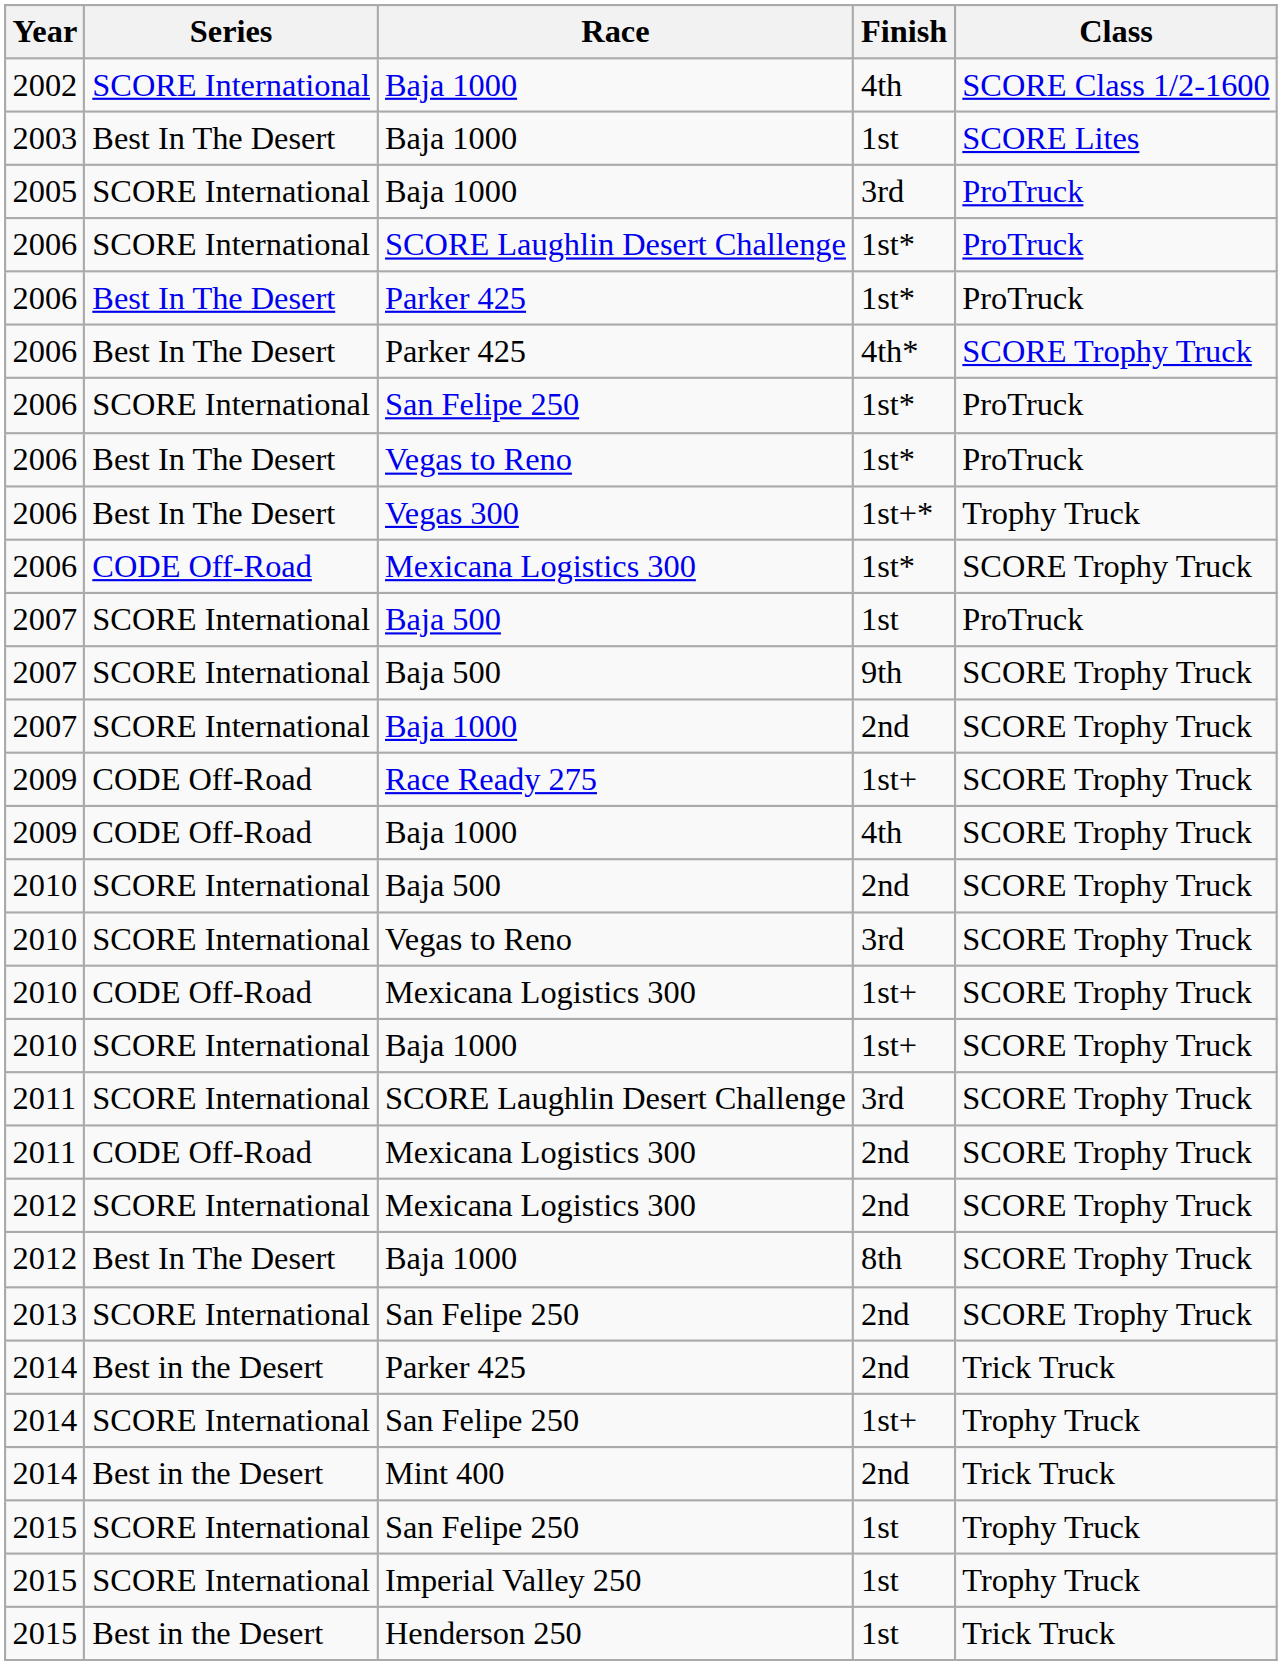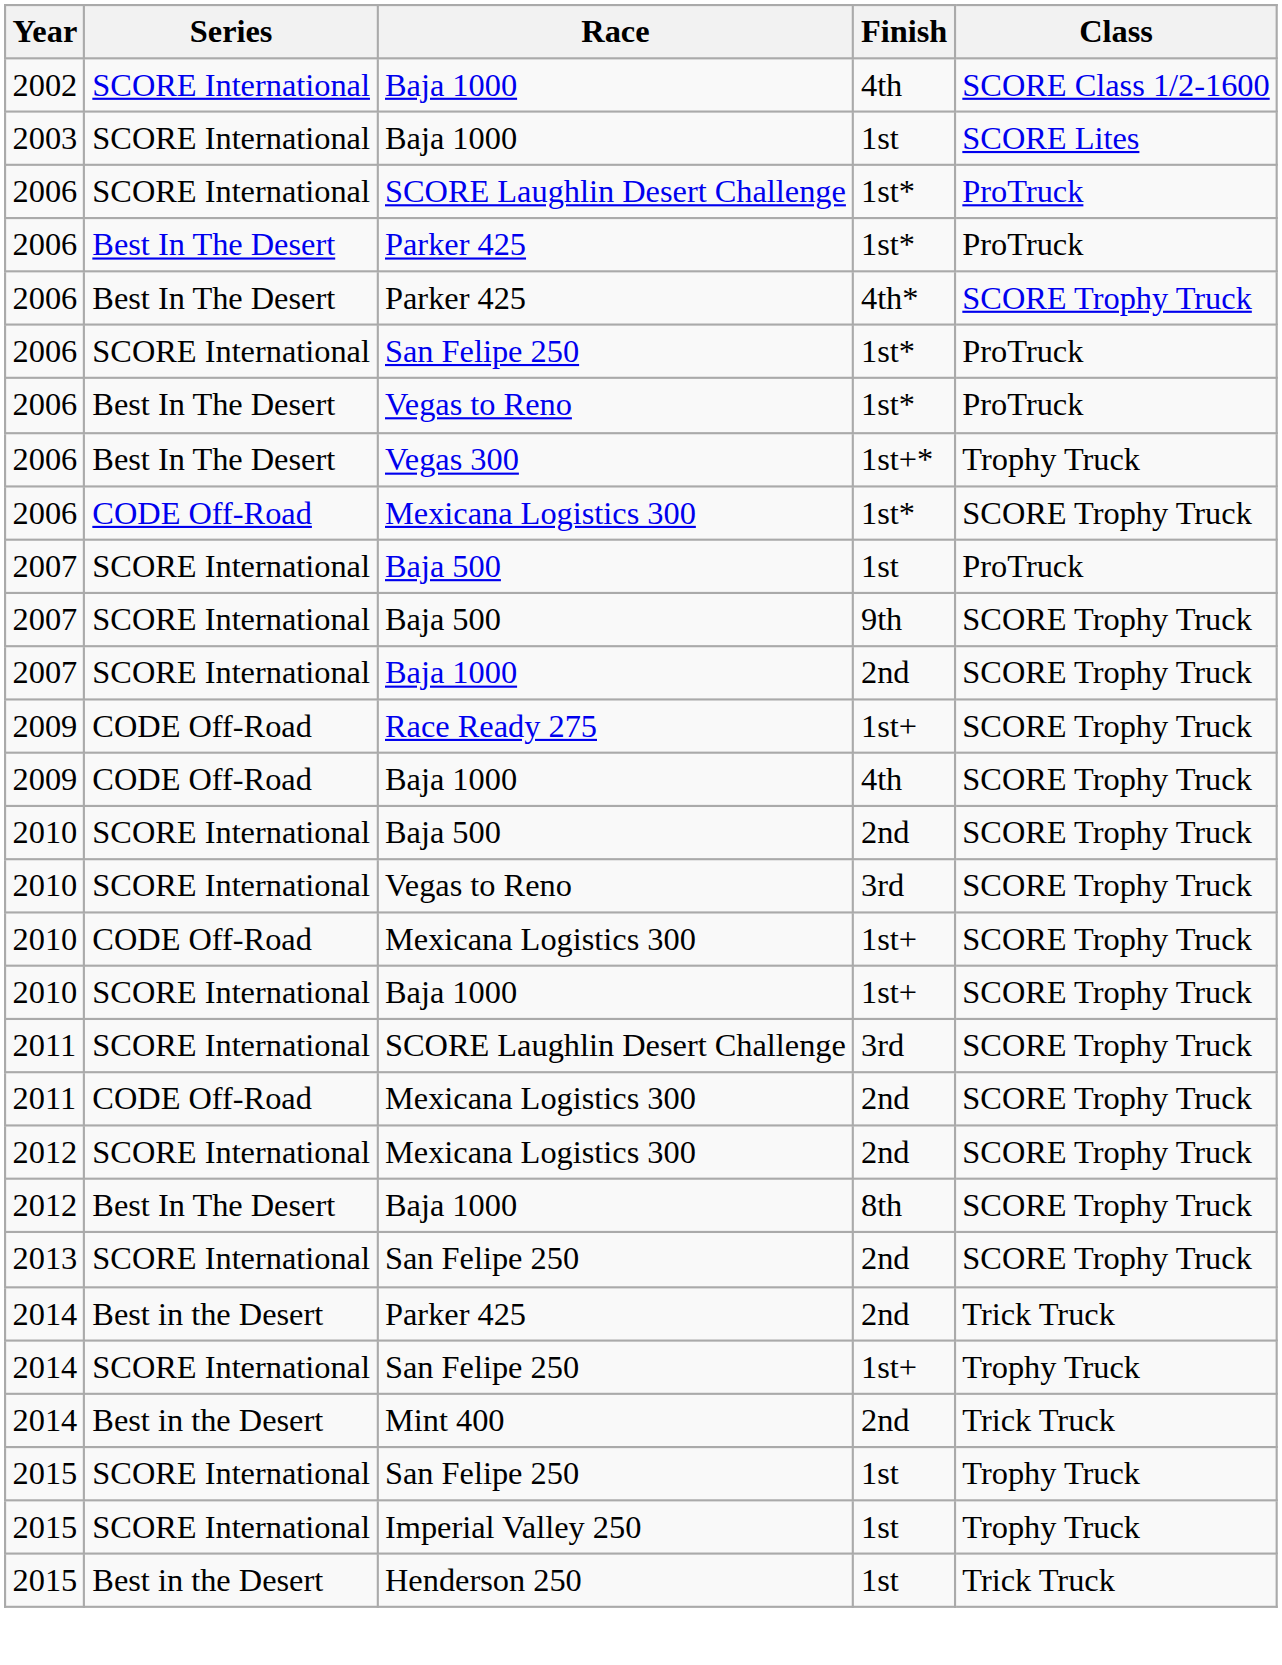2003 | Series: Best In The Desert -> SCORE International
- row: 2005 | SCORE International | Baja 1000 | 3rd | ProTruck
